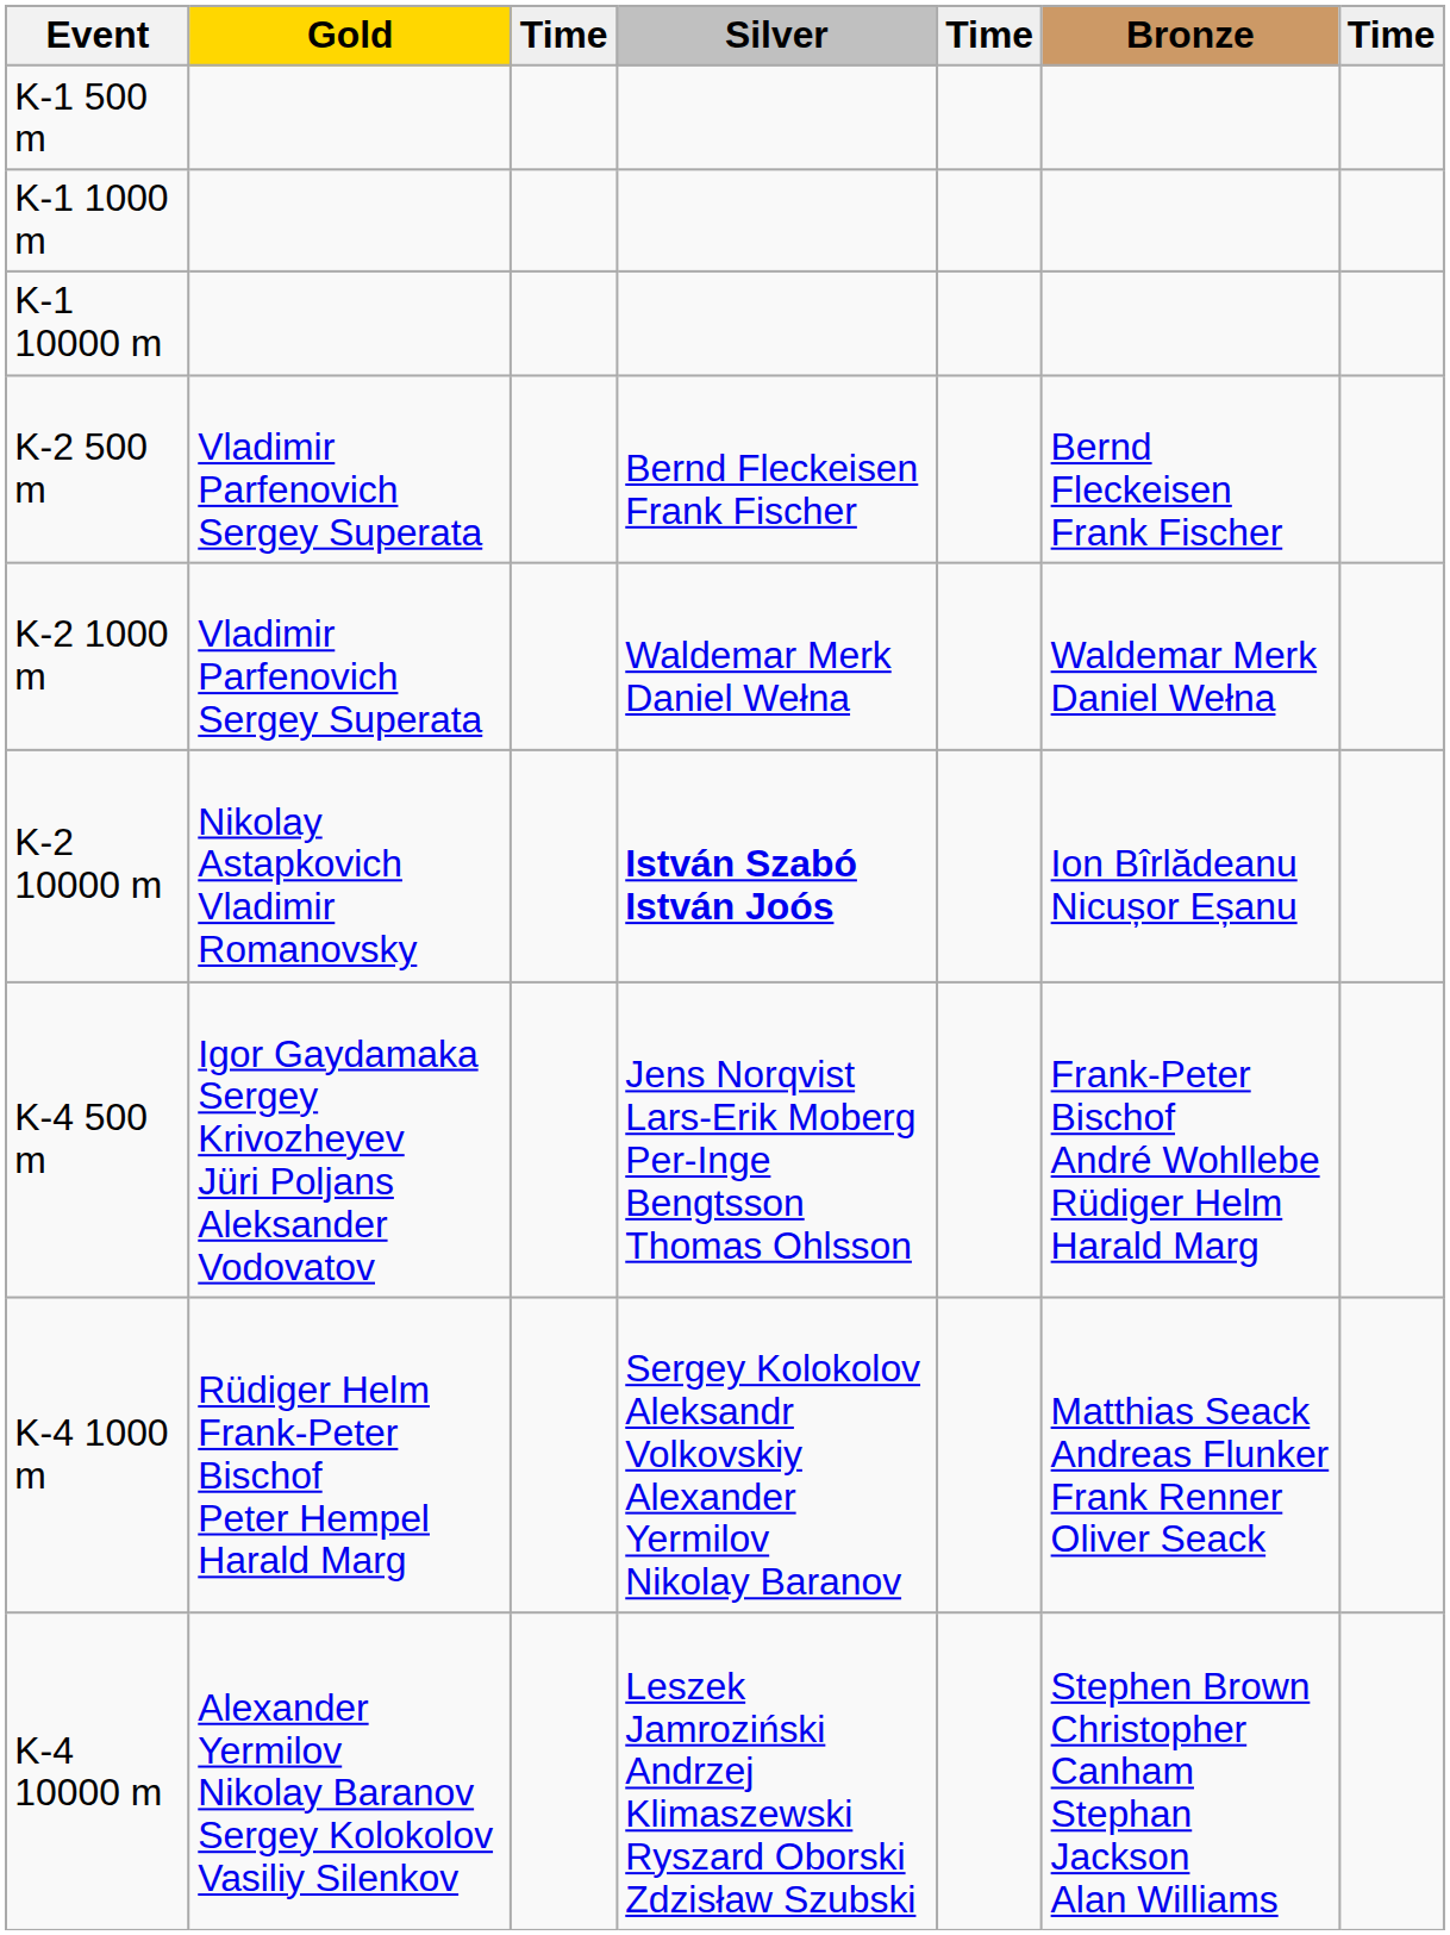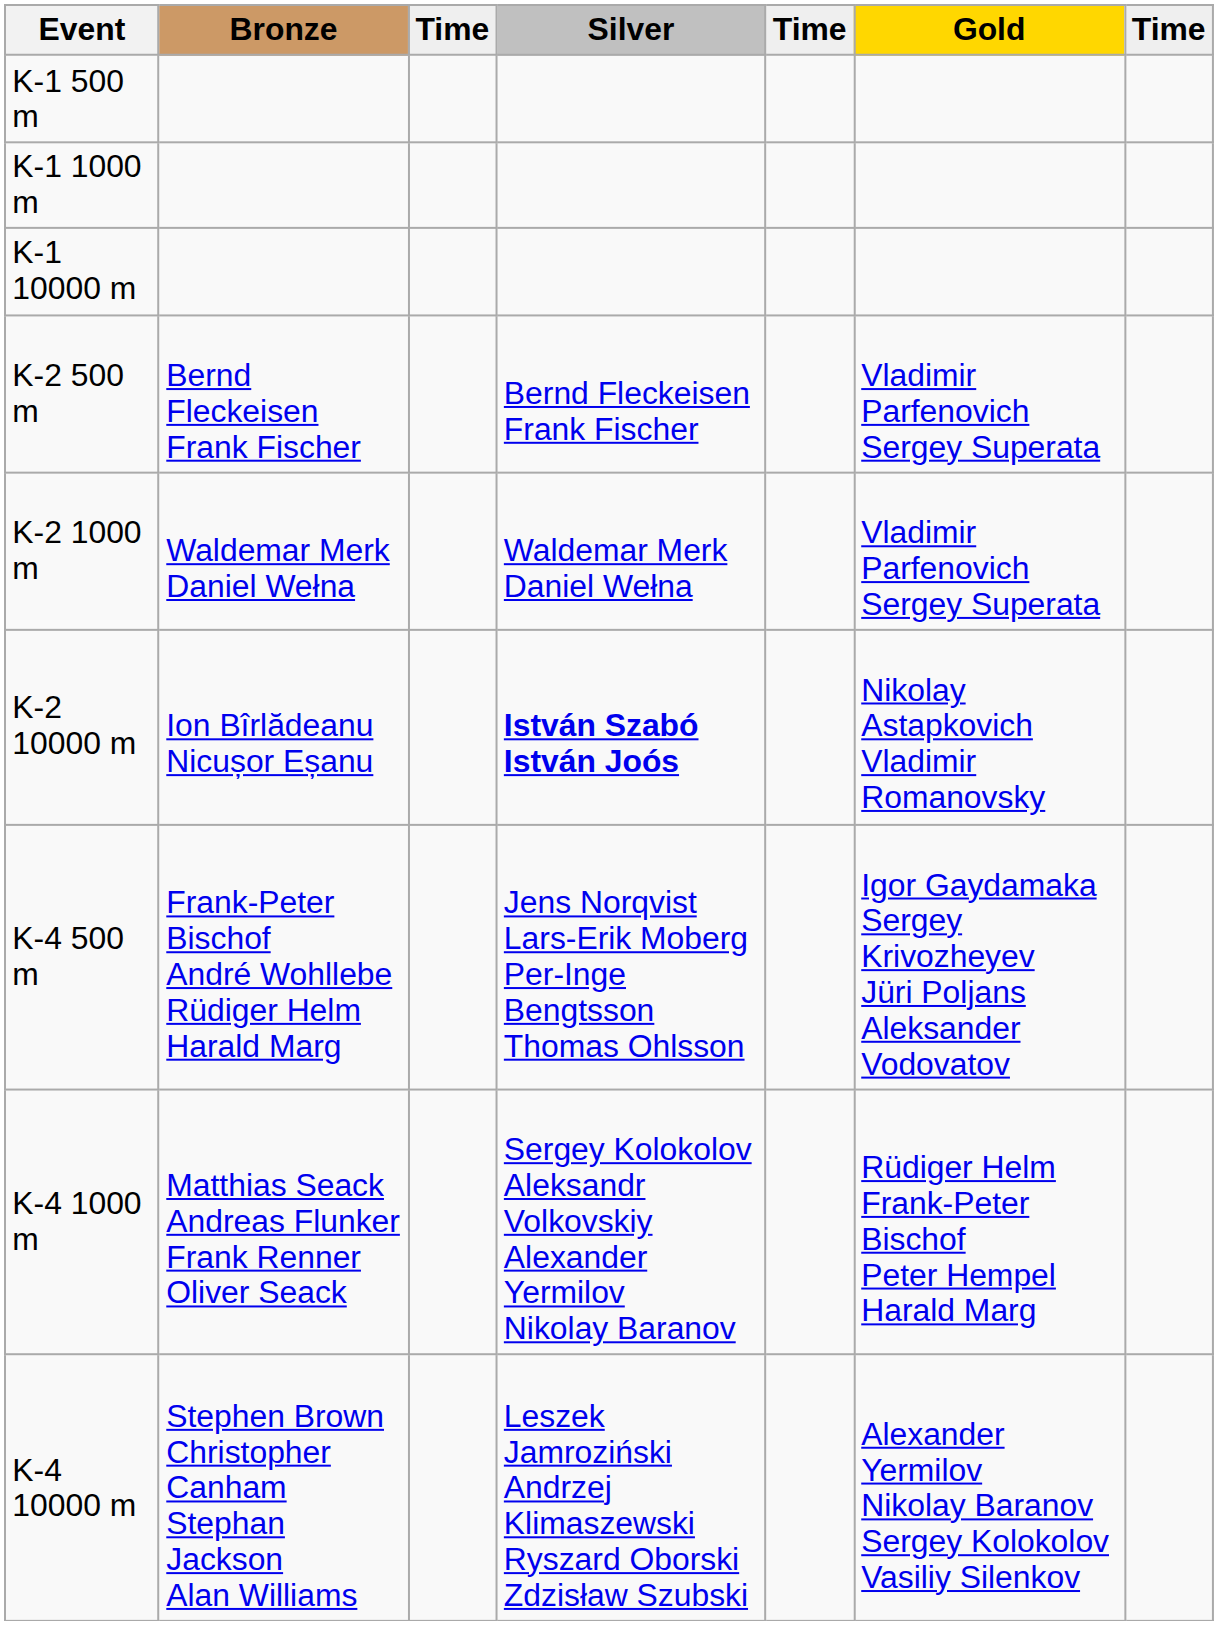columns swapped: Gold <-> Bronze
